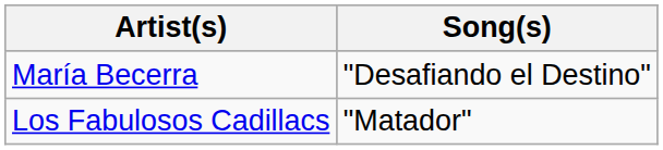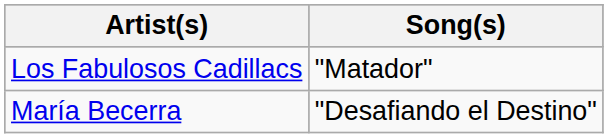rows swapped: Los Fabulosos Cadillacs <-> María Becerra
